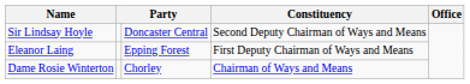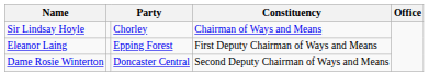Sir Lindsay Hoyle | column 3: Doncaster Central -> Chorley
Sir Lindsay Hoyle | Constituency: Second Deputy Chairman of Ways and Means -> Chairman of Ways and Means
Dame Rosie Winterton | column 3: Chorley -> Doncaster Central
Dame Rosie Winterton | Constituency: Chairman of Ways and Means -> Second Deputy Chairman of Ways and Means
